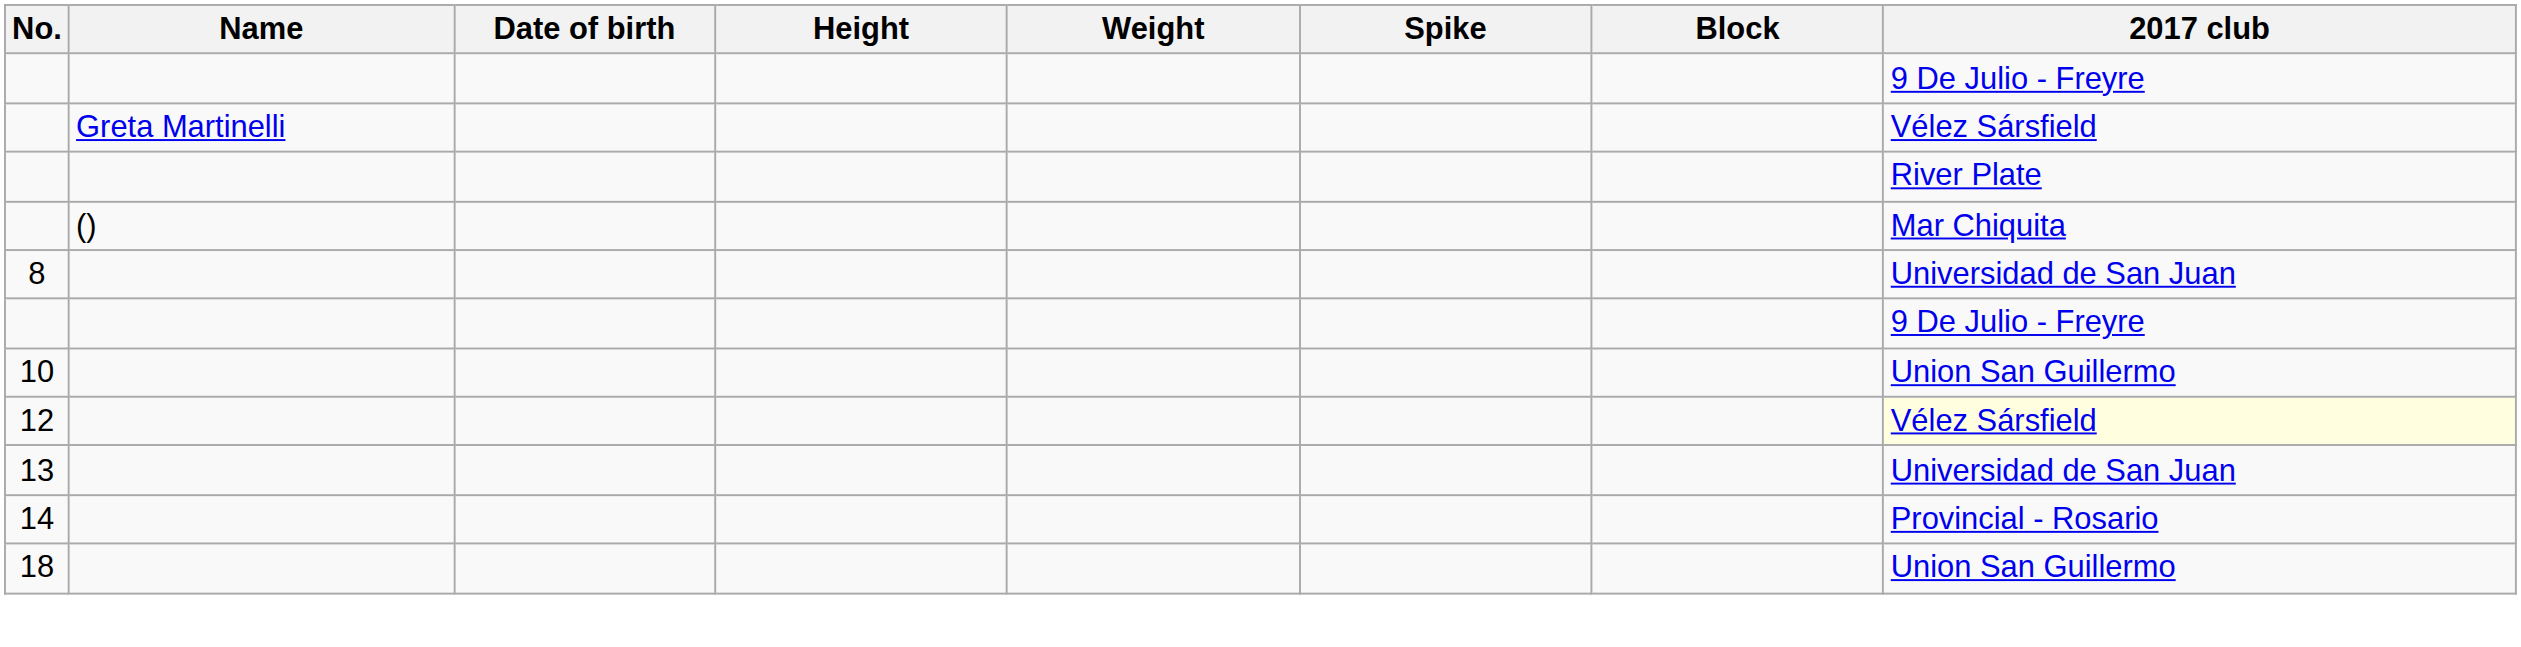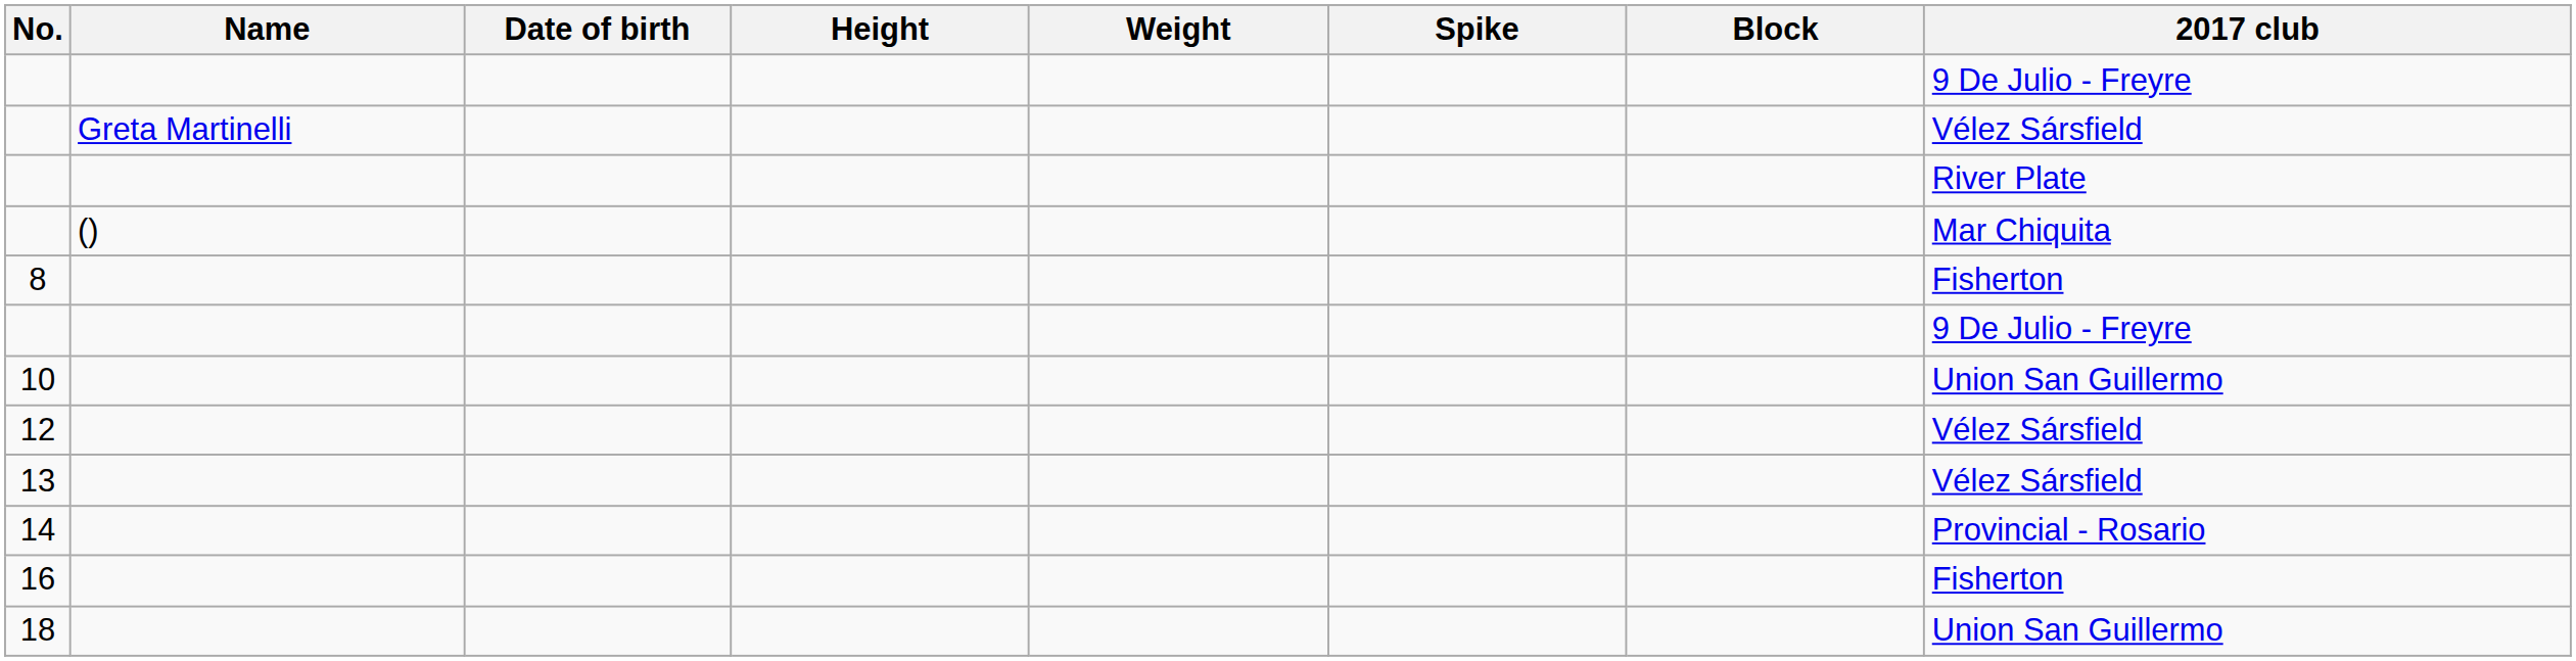8 | 2017 club: Universidad de San Juan -> Fisherton
12 | 2017 club: lightyellow background -> no background
13 | 2017 club: Universidad de San Juan -> Vélez Sársfield
+ row: 16 | Fisherton
